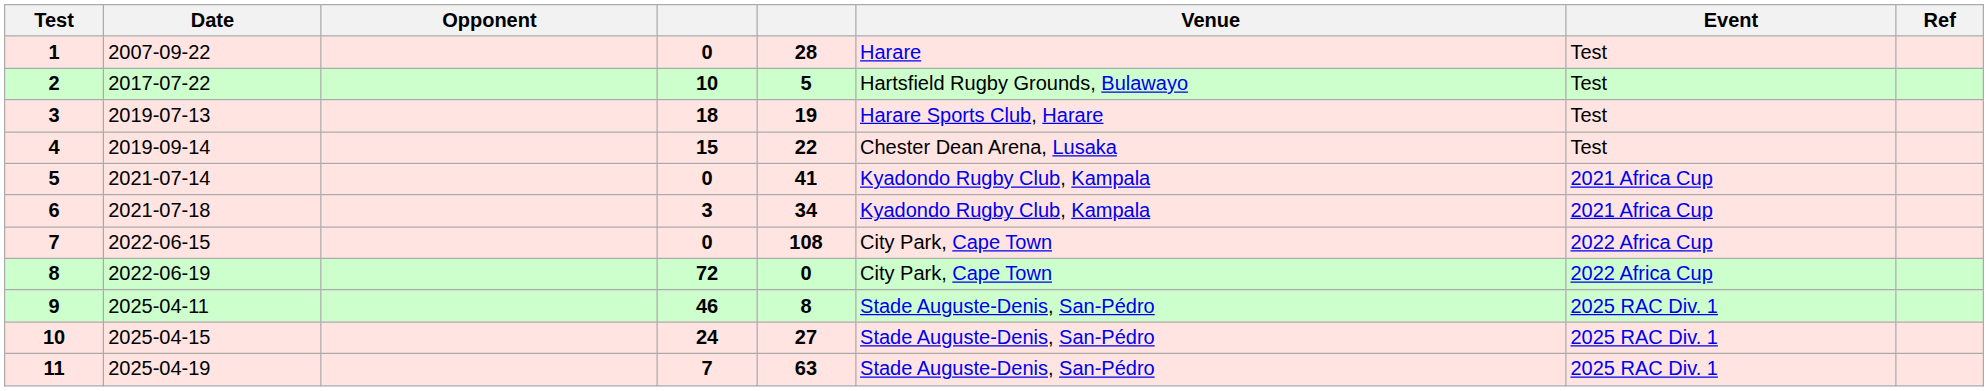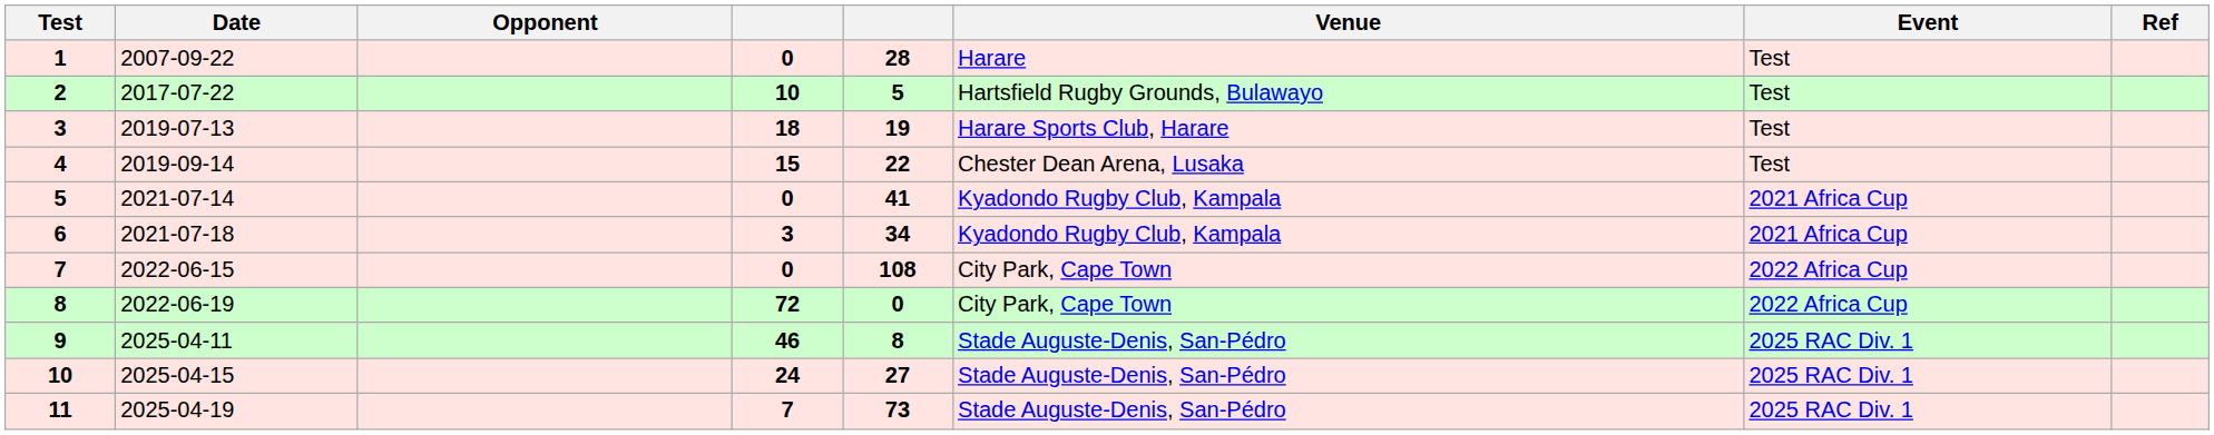11 | column 5: 63 -> 73
